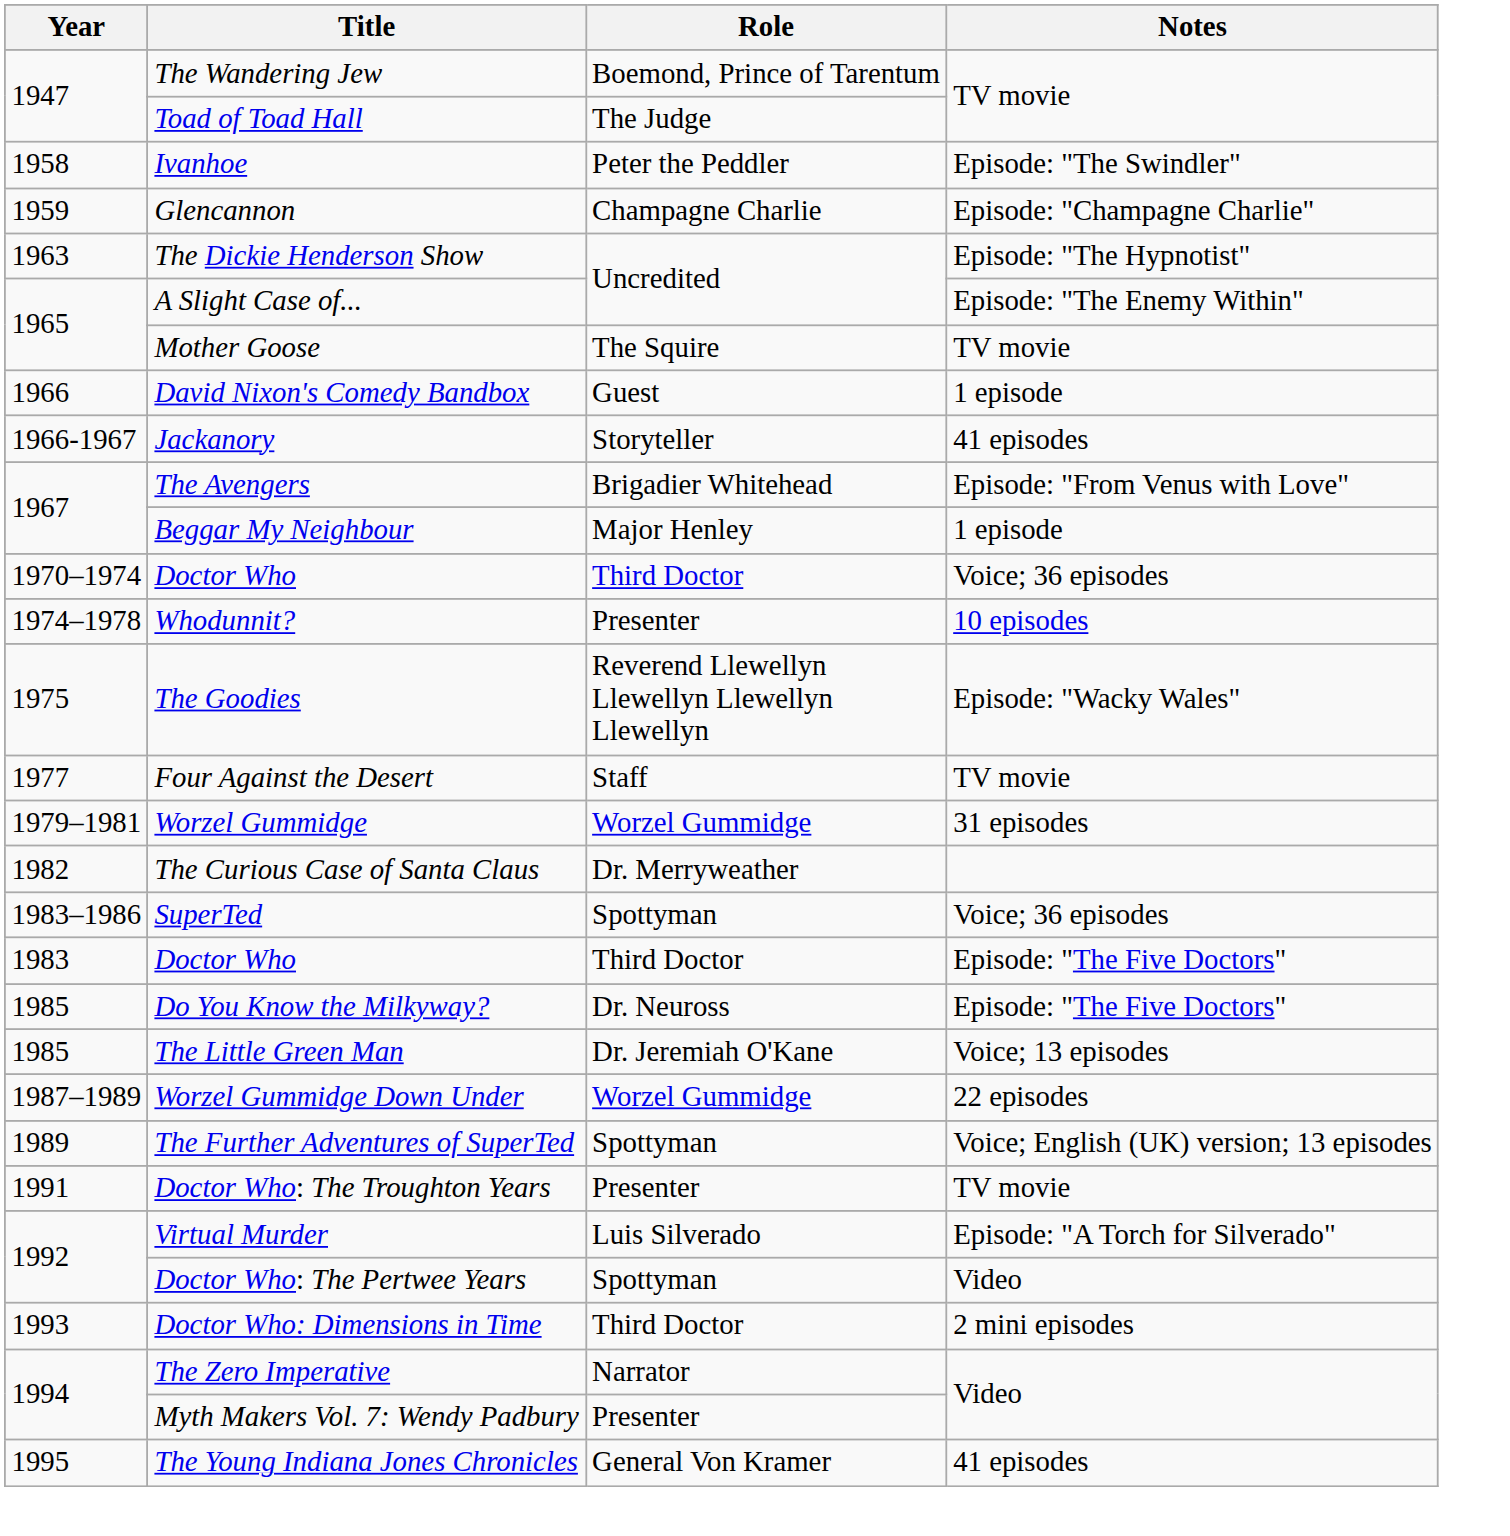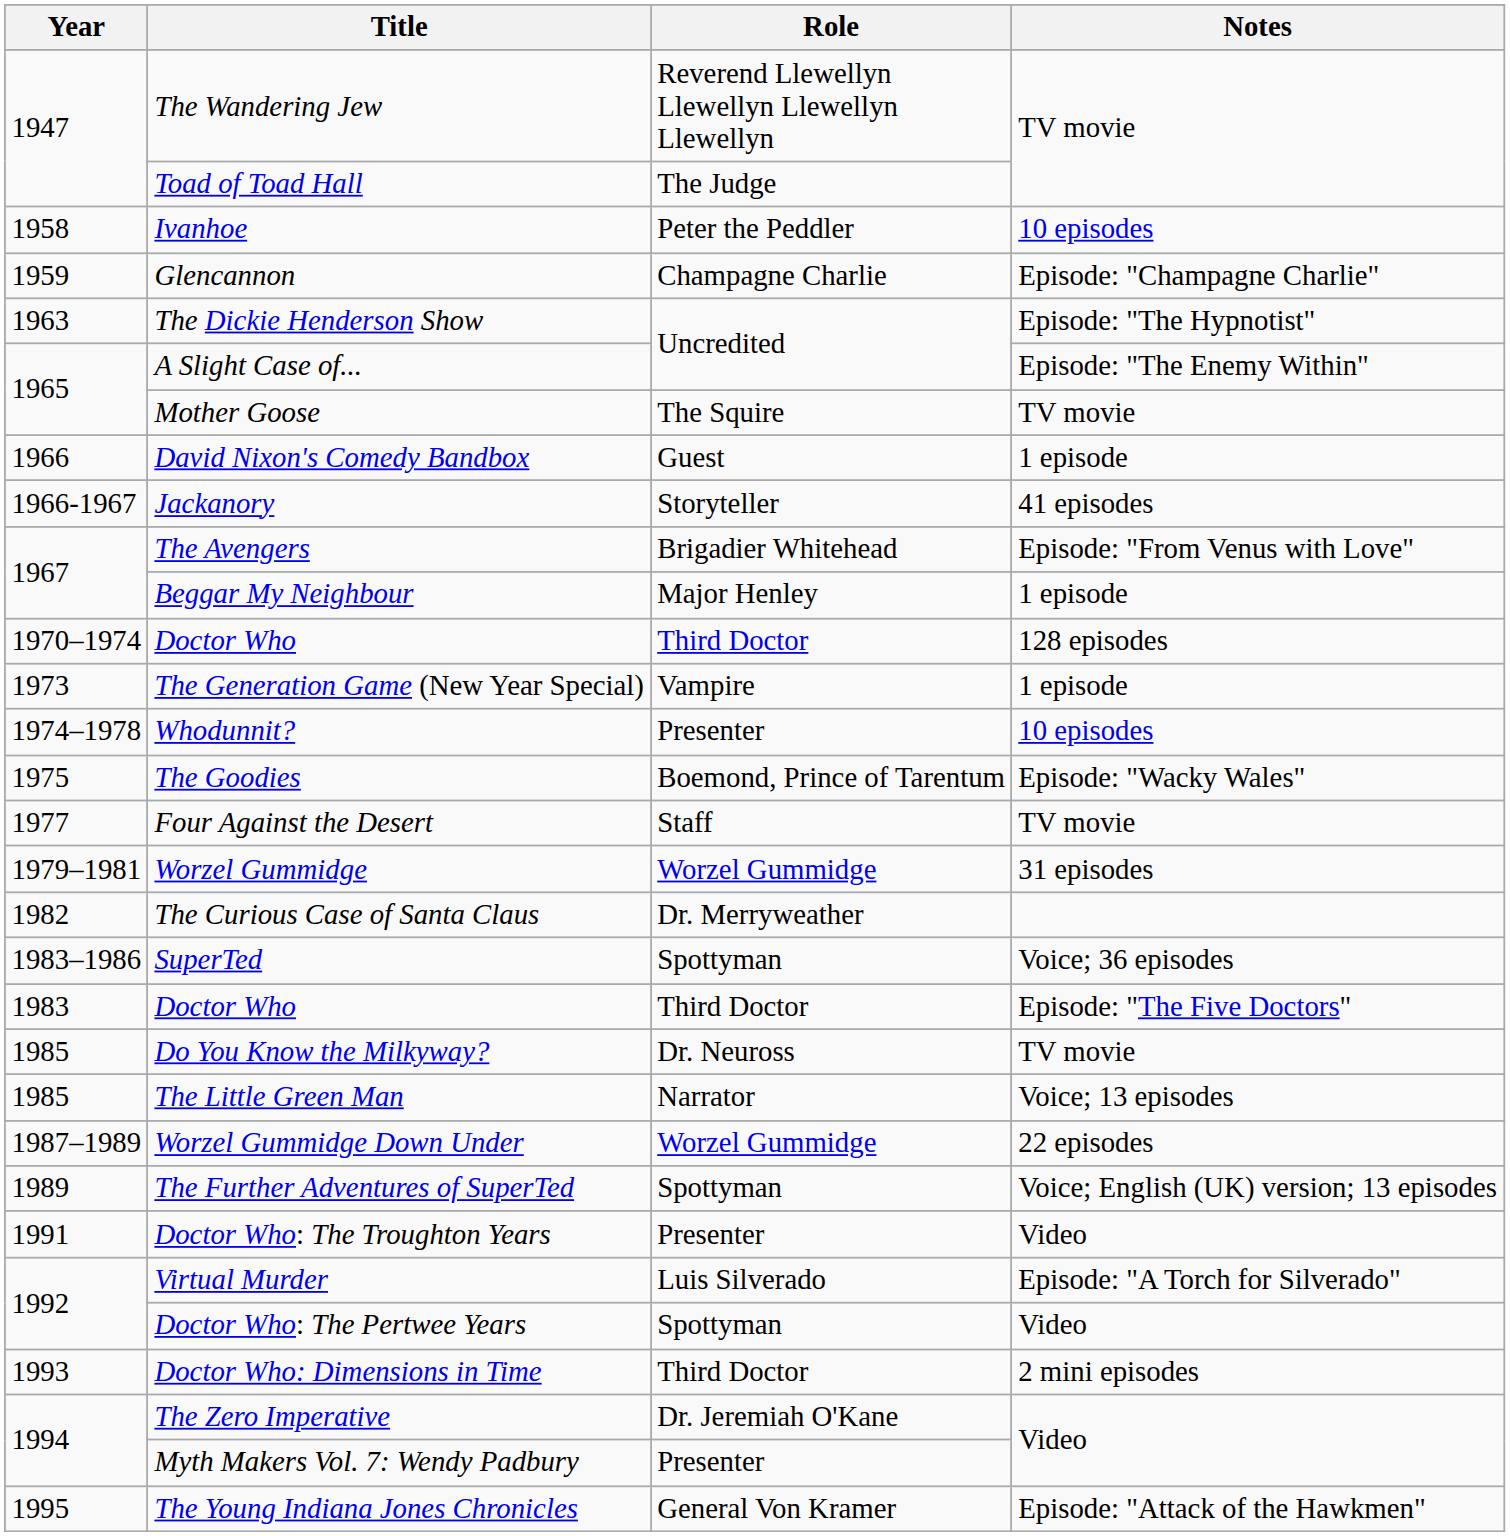The Wandering Jew | Role: Boemond, Prince of Tarentum -> Reverend Llewellyn Llewellyn Llewellyn Llewellyn
Ivanhoe | Notes: Episode: "The Swindler" -> 10 episodes
1970–1974 / Doctor Who | Notes: Voice; 36 episodes -> 128 episodes
+ row: 1973 | The Generation Game (New Year Special) | Vampire | 1 episode
The Goodies | Role: Reverend Llewellyn Llewellyn Llewellyn Llewellyn -> Boemond, Prince of Tarentum
Do You Know the Milkyway? | Notes: Episode: "The Five Doctors" -> TV movie
The Little Green Man | Role: Dr. Jeremiah O'Kane -> Narrator
Doctor Who: The Troughton Years | Notes: TV movie -> Video
The Zero Imperative | Role: Narrator -> Dr. Jeremiah O'Kane
The Young Indiana Jones Chronicles | Notes: 41 episodes -> Episode: "Attack of the Hawkmen"
